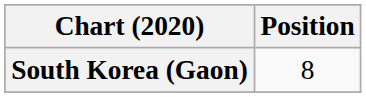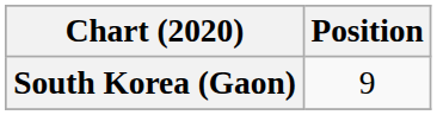South Korea (Gaon) | Position: 8 -> 9
